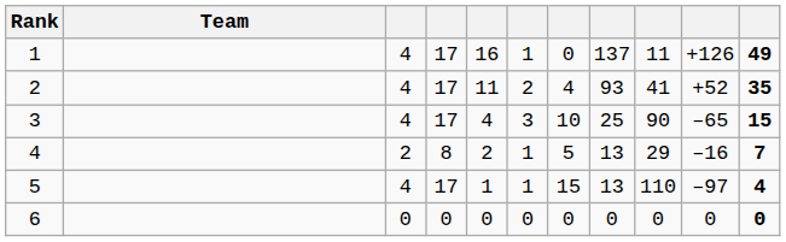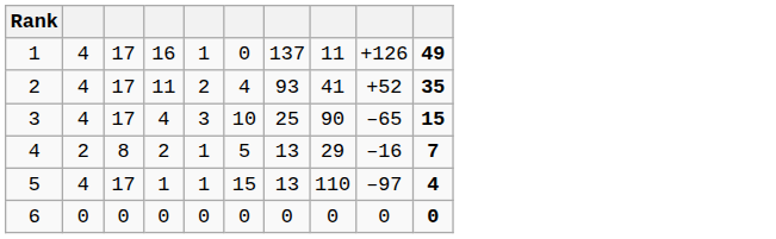- column: Team
